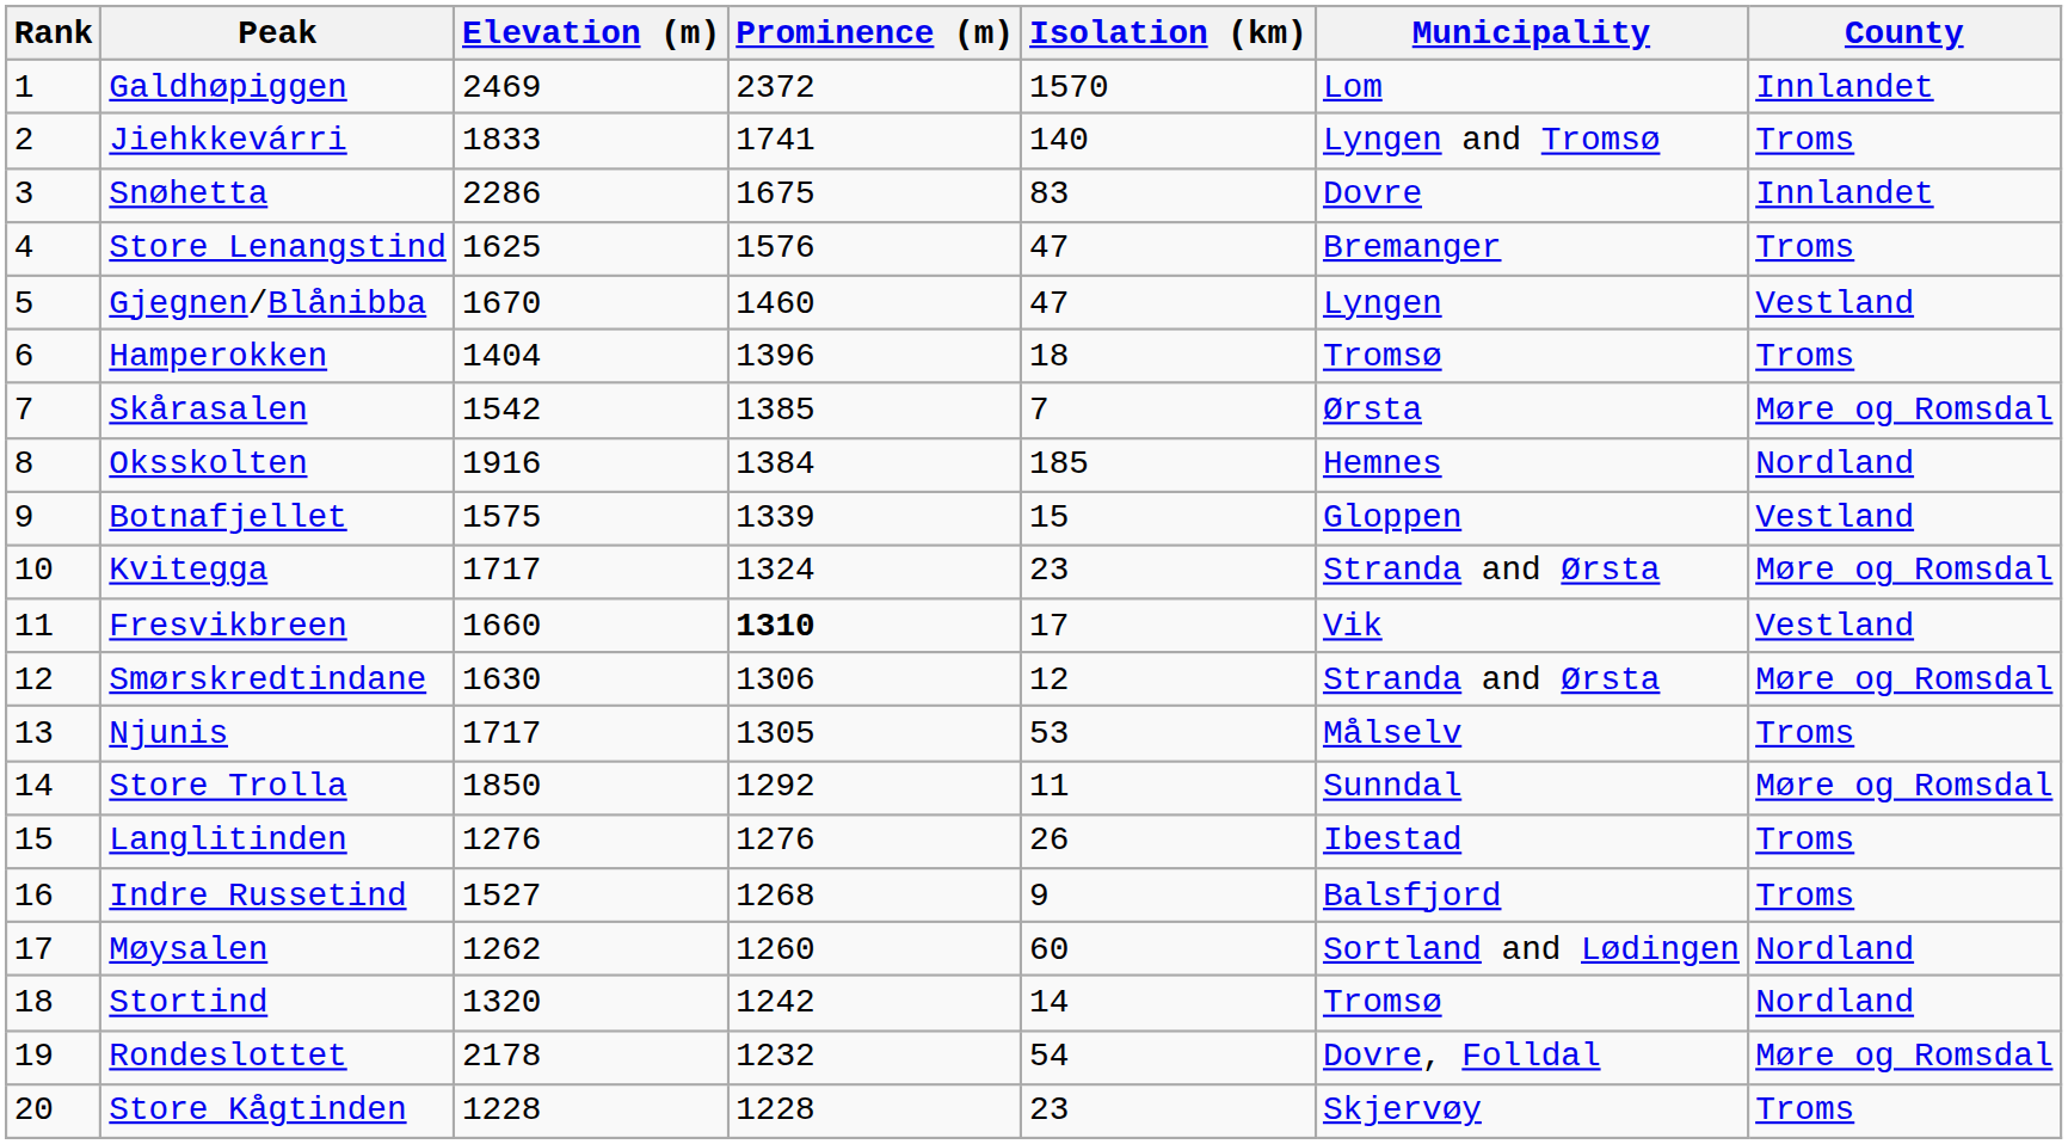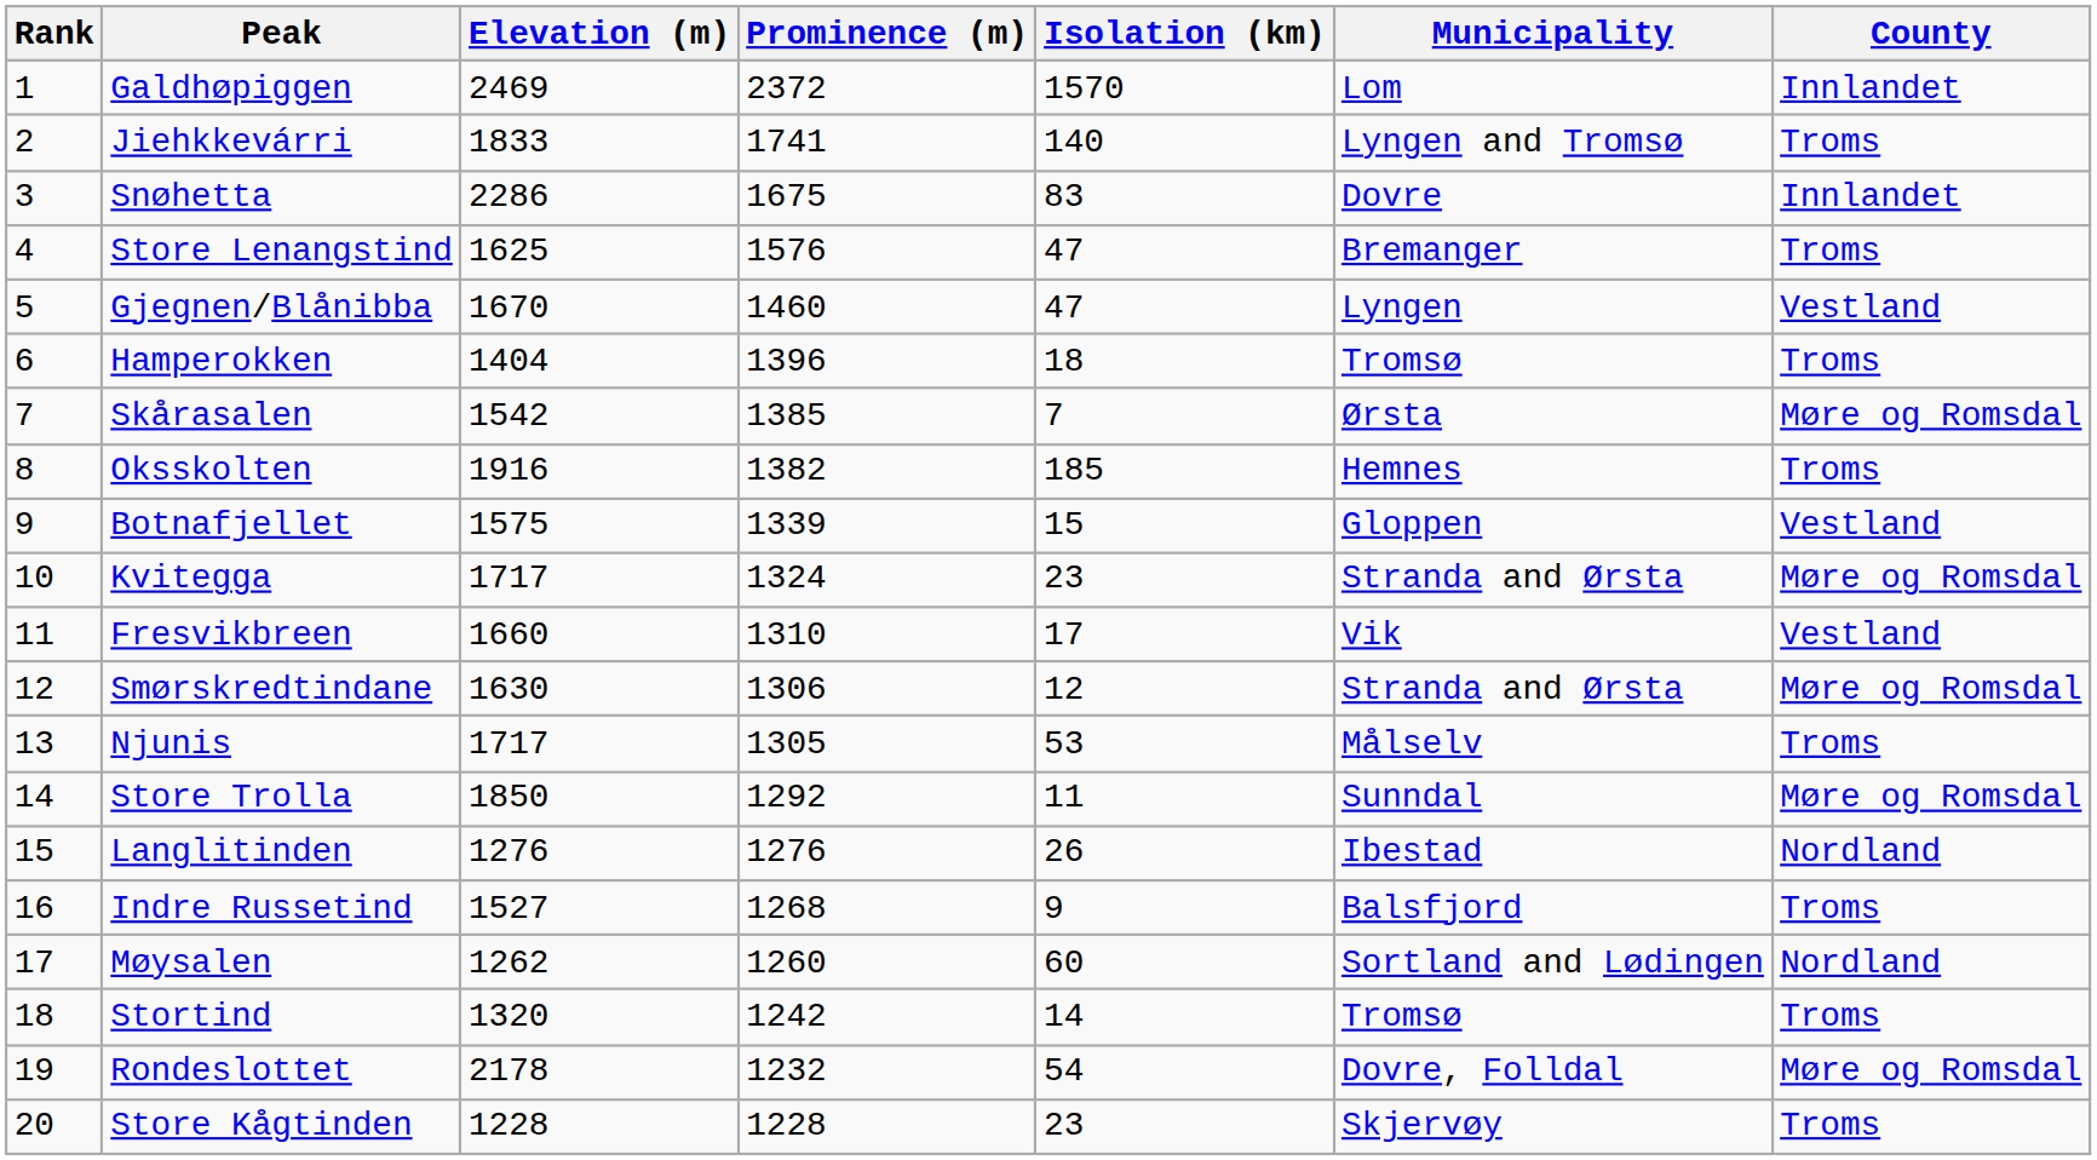Oksskolten | Prominence (m): 1384 -> 1382
Oksskolten | County: Nordland -> Troms
Fresvikbreen | Prominence (m): bold -> normal
Langlitinden | County: Troms -> Nordland
Stortind | County: Nordland -> Troms
